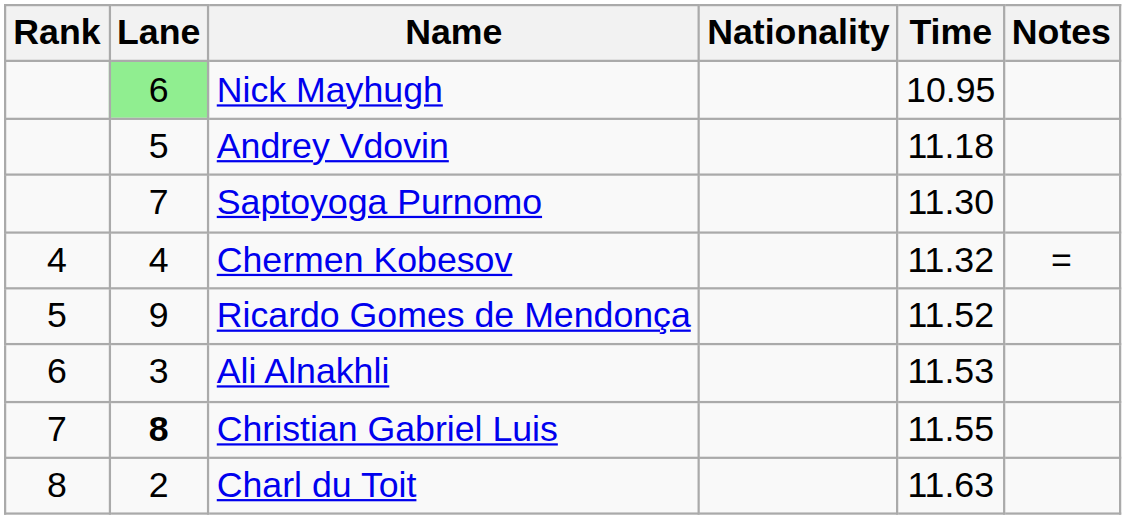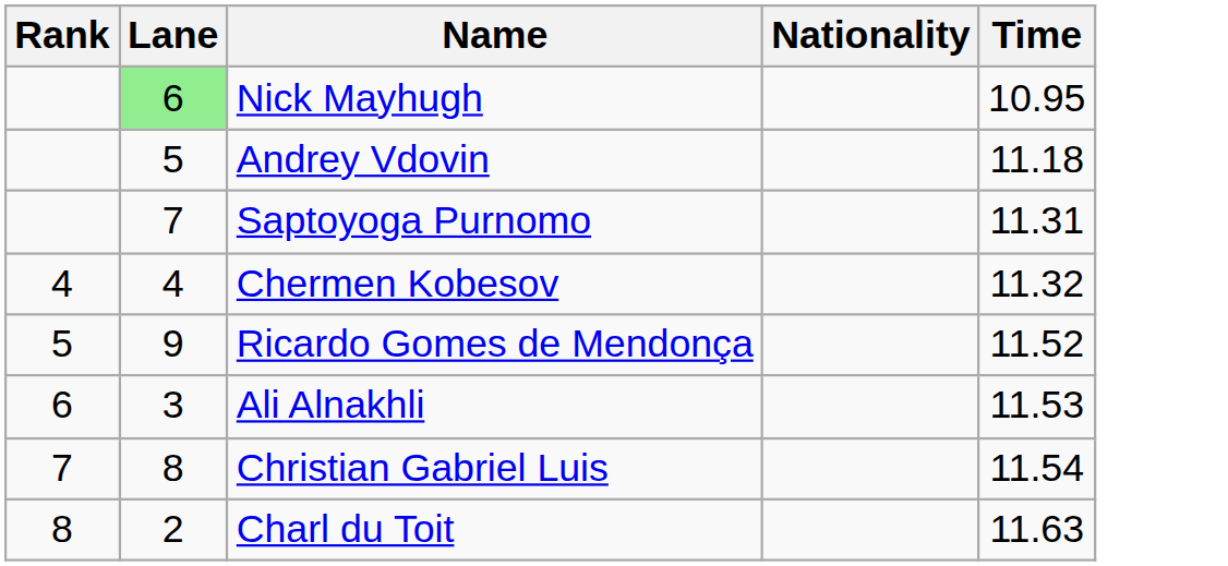- column: Notes | =
Saptoyoga Purnomo | Time: 11.30 -> 11.31
Christian Gabriel Luis | Lane: bold -> normal
Christian Gabriel Luis | Time: 11.55 -> 11.54
